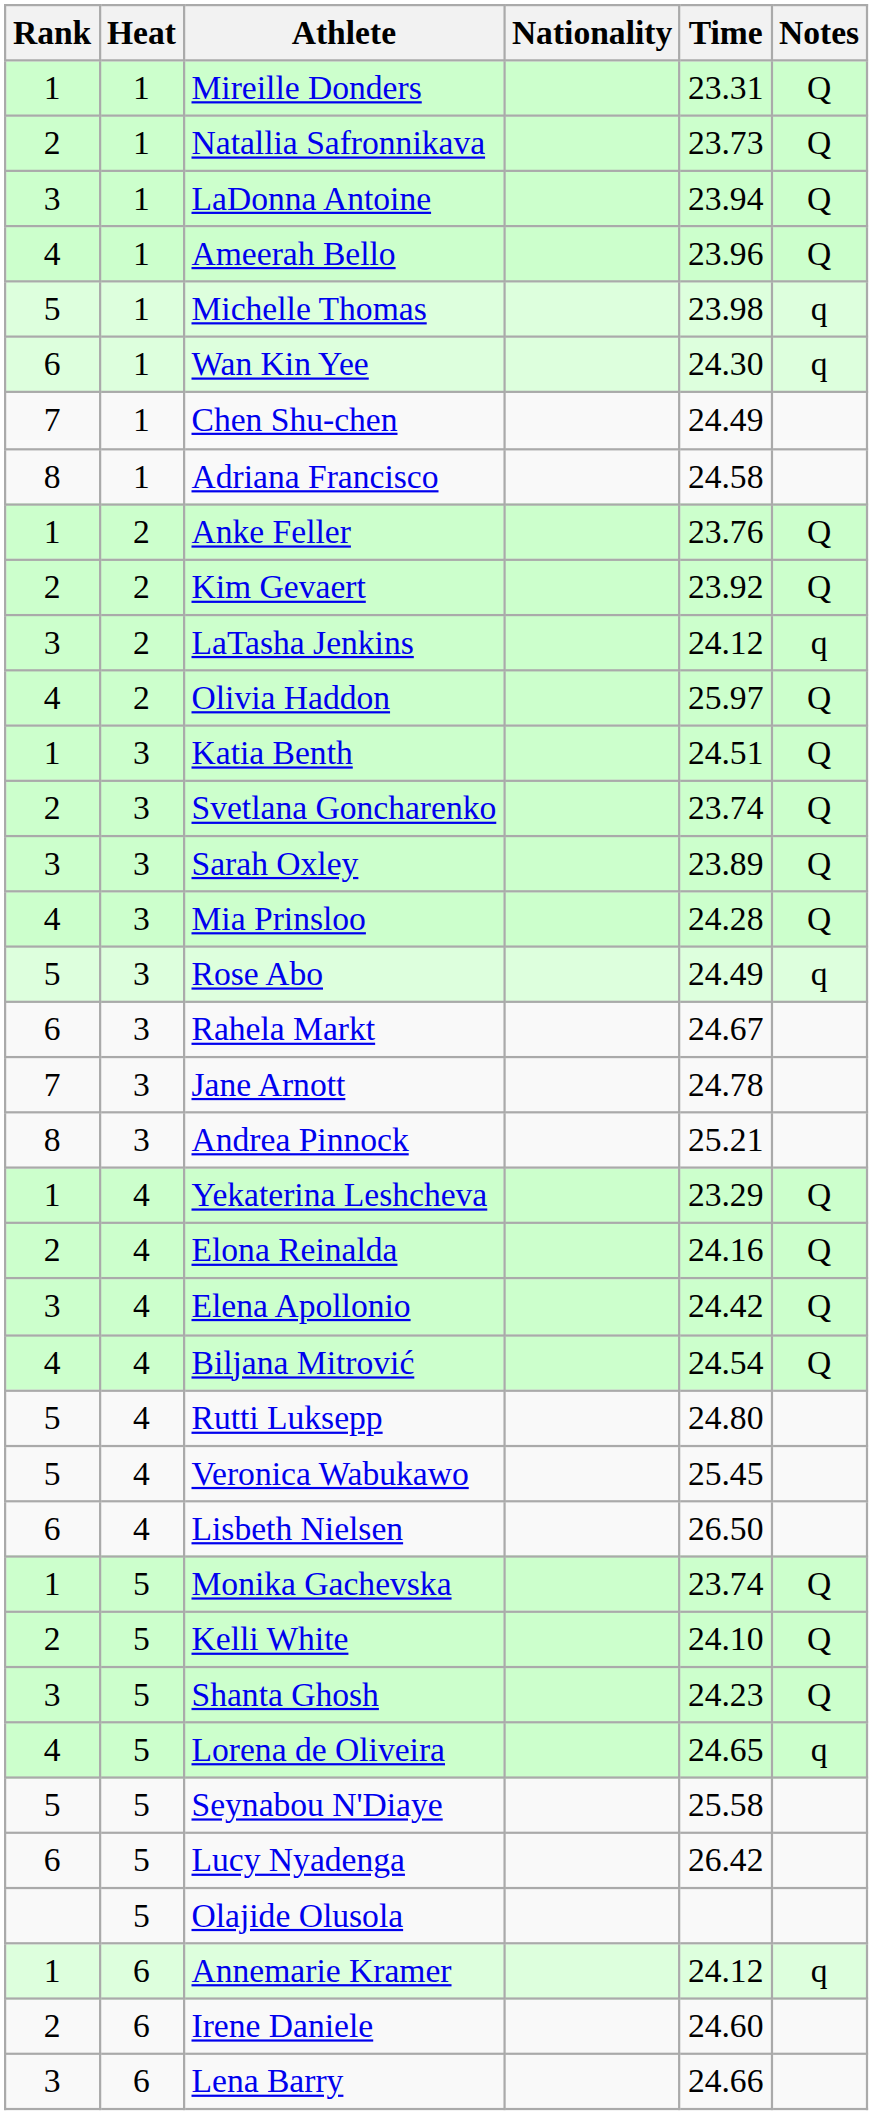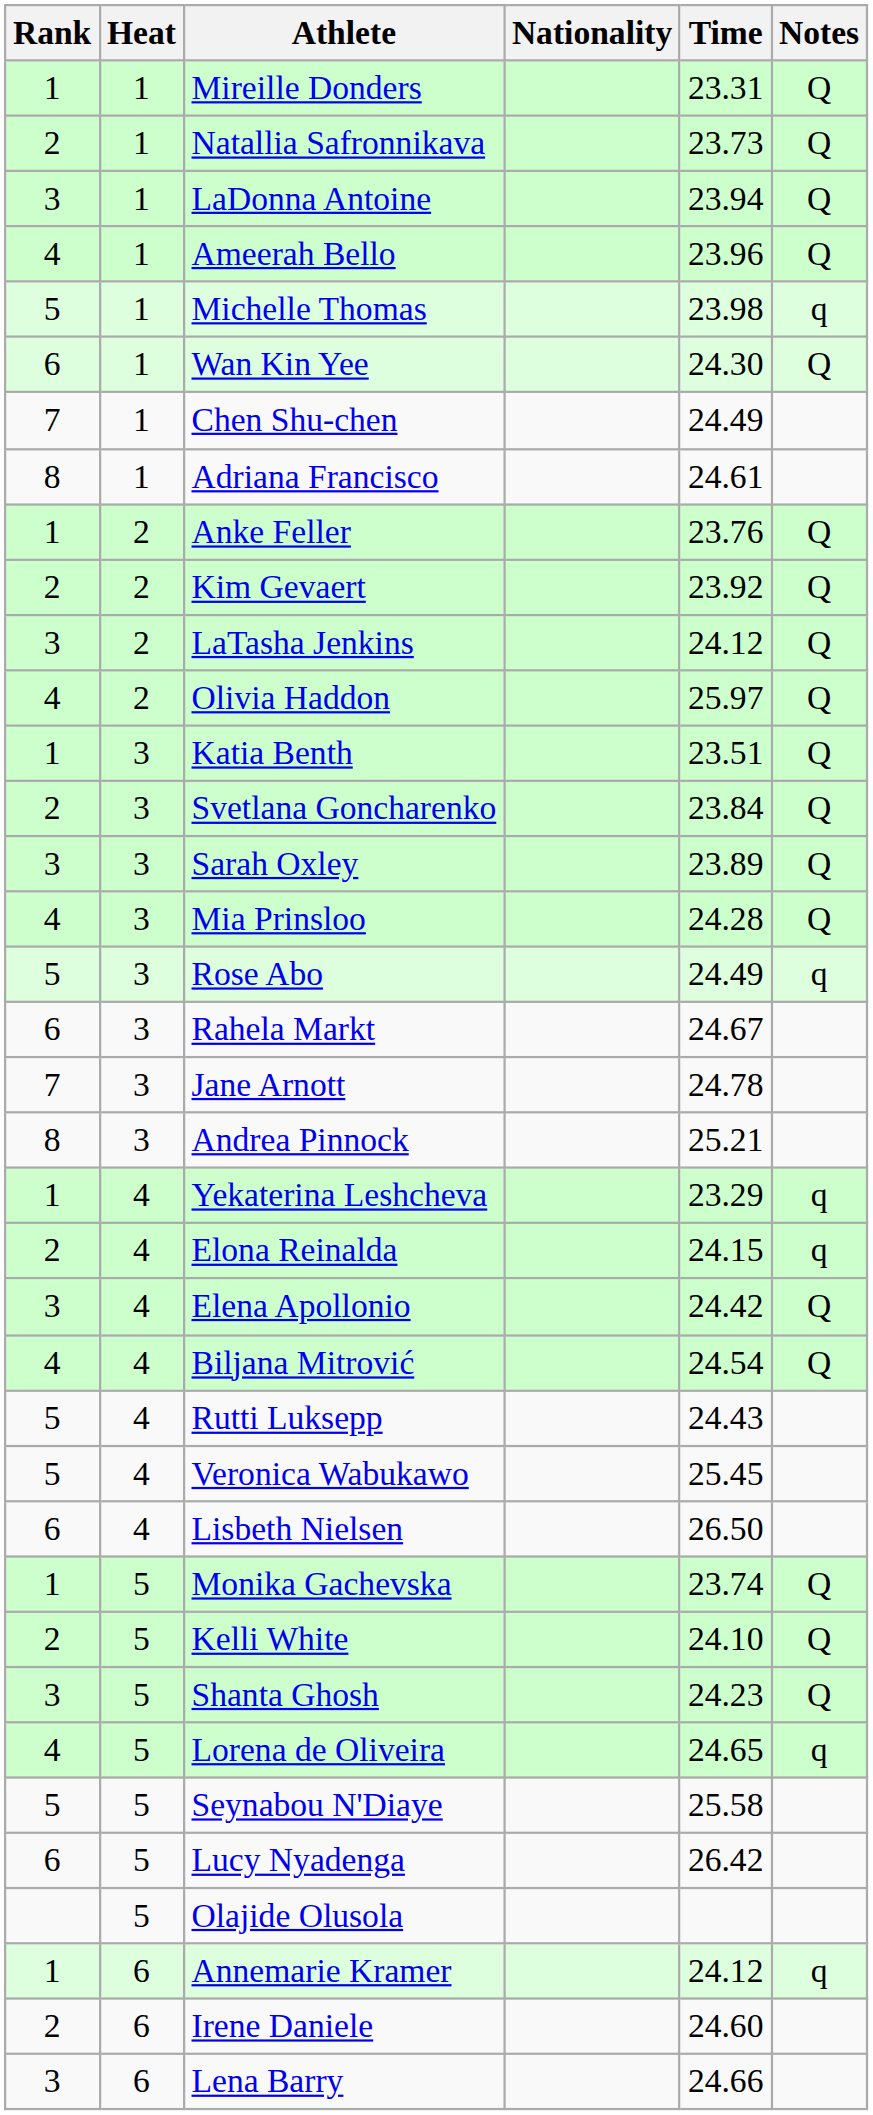Wan Kin Yee | Notes: q -> Q
Adriana Francisco | Time: 24.58 -> 24.61
LaTasha Jenkins | Notes: q -> Q
Katia Benth | Time: 24.51 -> 23.51
Svetlana Goncharenko | Time: 23.74 -> 23.84
Yekaterina Leshcheva | Notes: Q -> q
Elona Reinalda | Time: 24.16 -> 24.15
Elona Reinalda | Notes: Q -> q
Rutti Luksepp | Time: 24.80 -> 24.43
